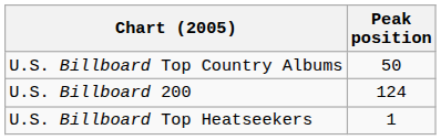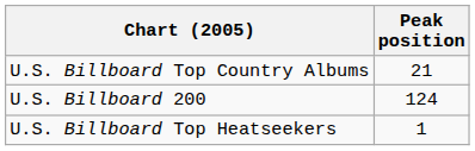U.S. Billboard Top Country Albums | Peak position: 50 -> 21
